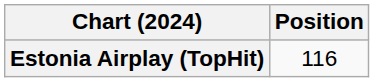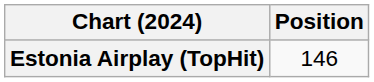Estonia Airplay (TopHit) | Position: 116 -> 146
